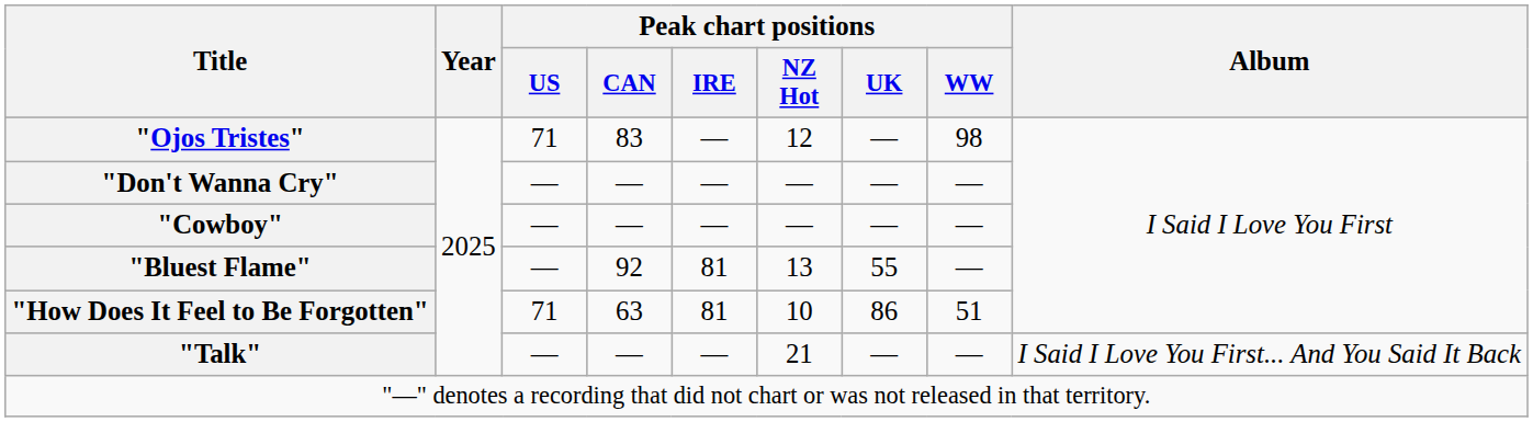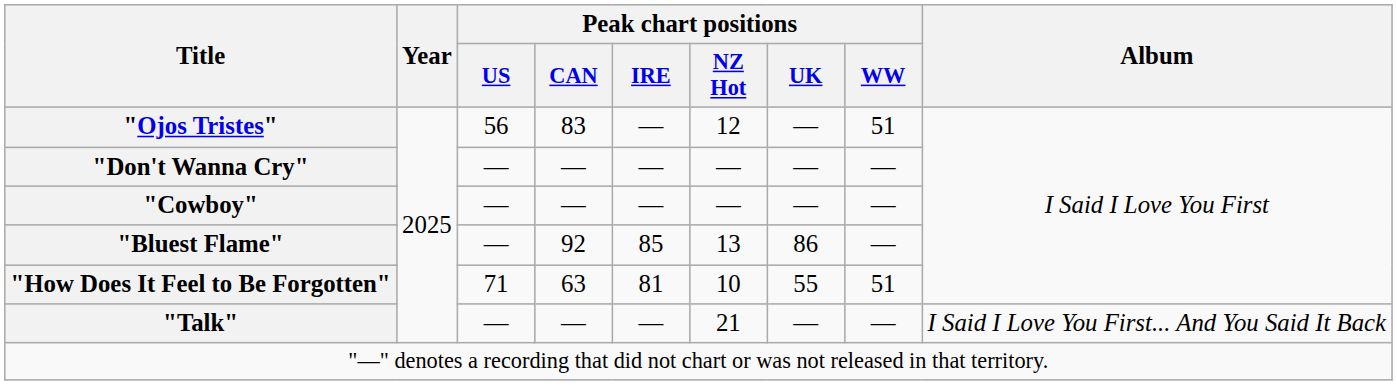"Ojos Tristes" | Peak chart positions / US: 71 -> 56
"Ojos Tristes" | Peak chart positions / WW: 98 -> 51
"Bluest Flame" | Peak chart positions / IRE: 81 -> 85
"Bluest Flame" | Peak chart positions / UK: 55 -> 86
"How Does It Feel to Be Forgotten" | Peak chart positions / UK: 86 -> 55
